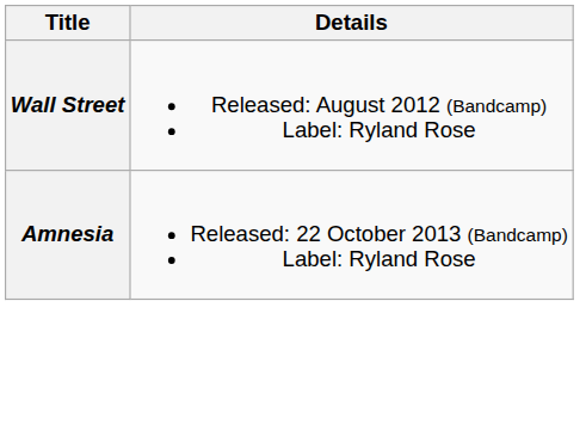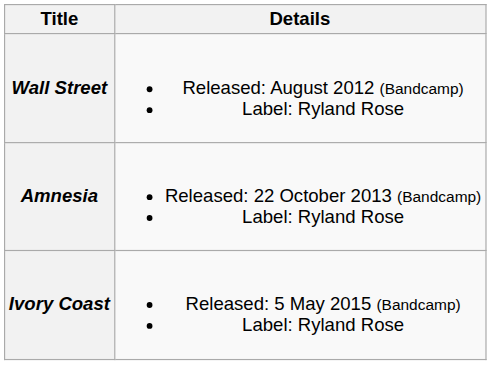+ row: Ivory Coast | Released: 5 May 2015 (Bandcamp) Label: Ryland Rose
